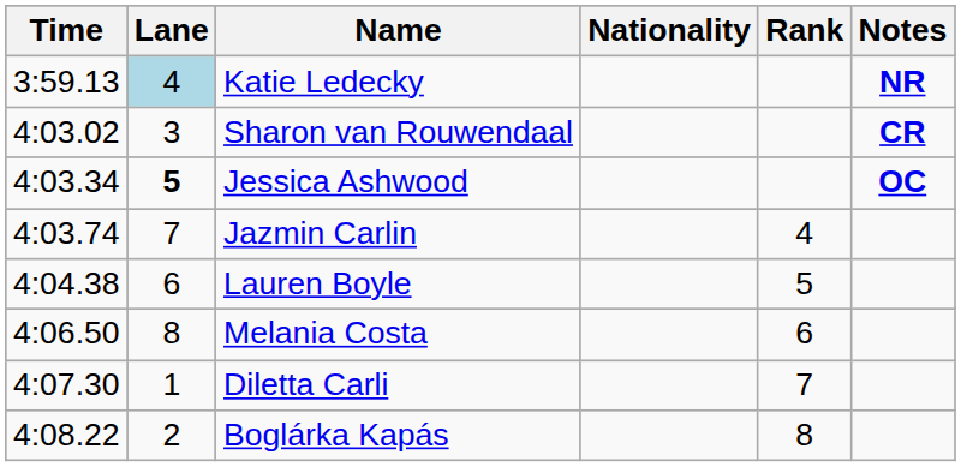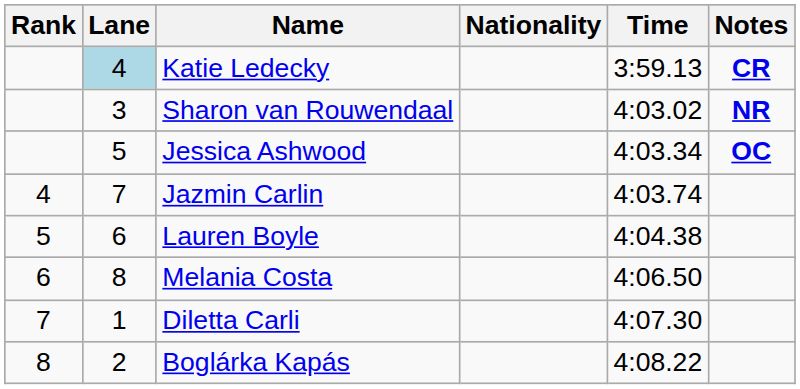columns swapped: Rank <-> Time
Katie Ledecky | Notes: NR -> CR
Sharon van Rouwendaal | Notes: CR -> NR
Jessica Ashwood | Lane: bold -> normal
